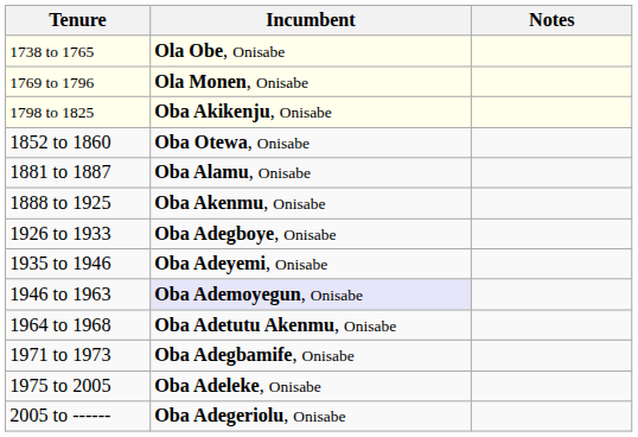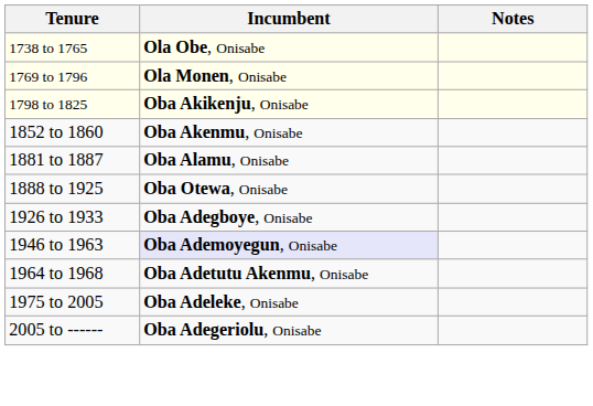1852 to 1860 | Incumbent: Oba Otewa, Onisabe -> Oba Akenmu, Onisabe
1888 to 1925 | Incumbent: Oba Akenmu, Onisabe -> Oba Otewa, Onisabe
- row: 1935 to 1946 | Oba Adeyemi, Onisabe
- row: 1971 to 1973 | Oba Adegbamife, Onisabe
